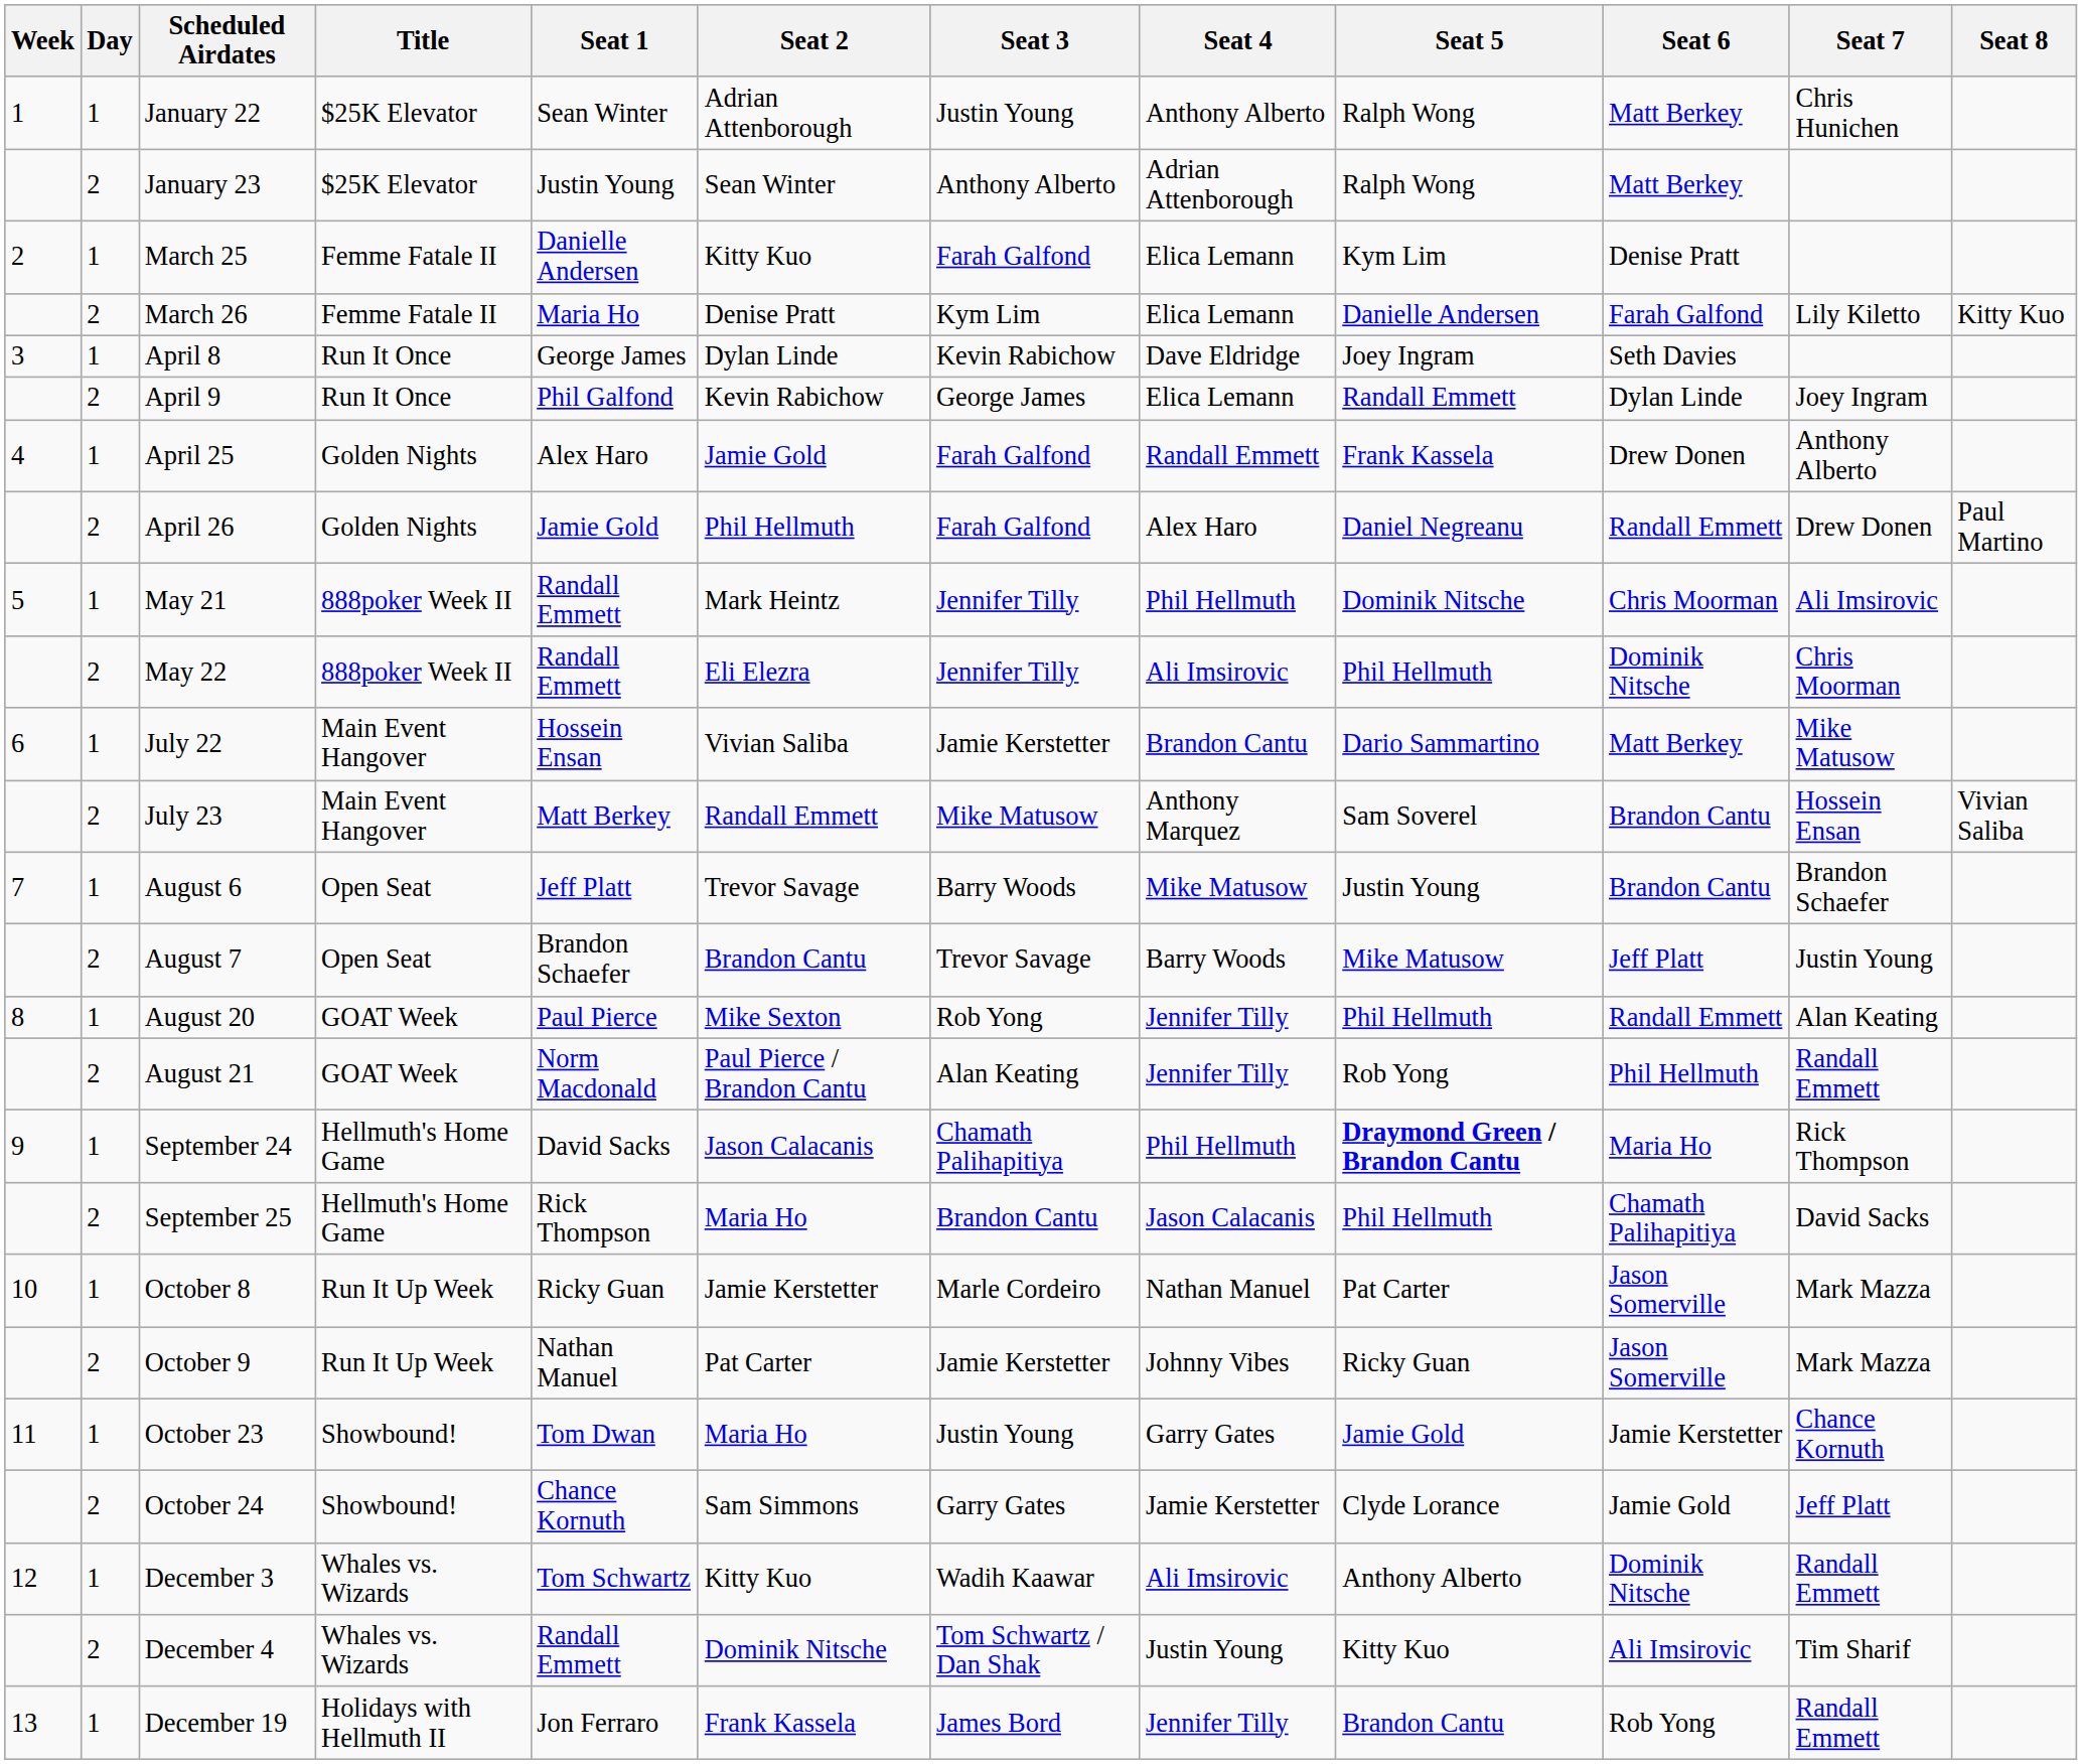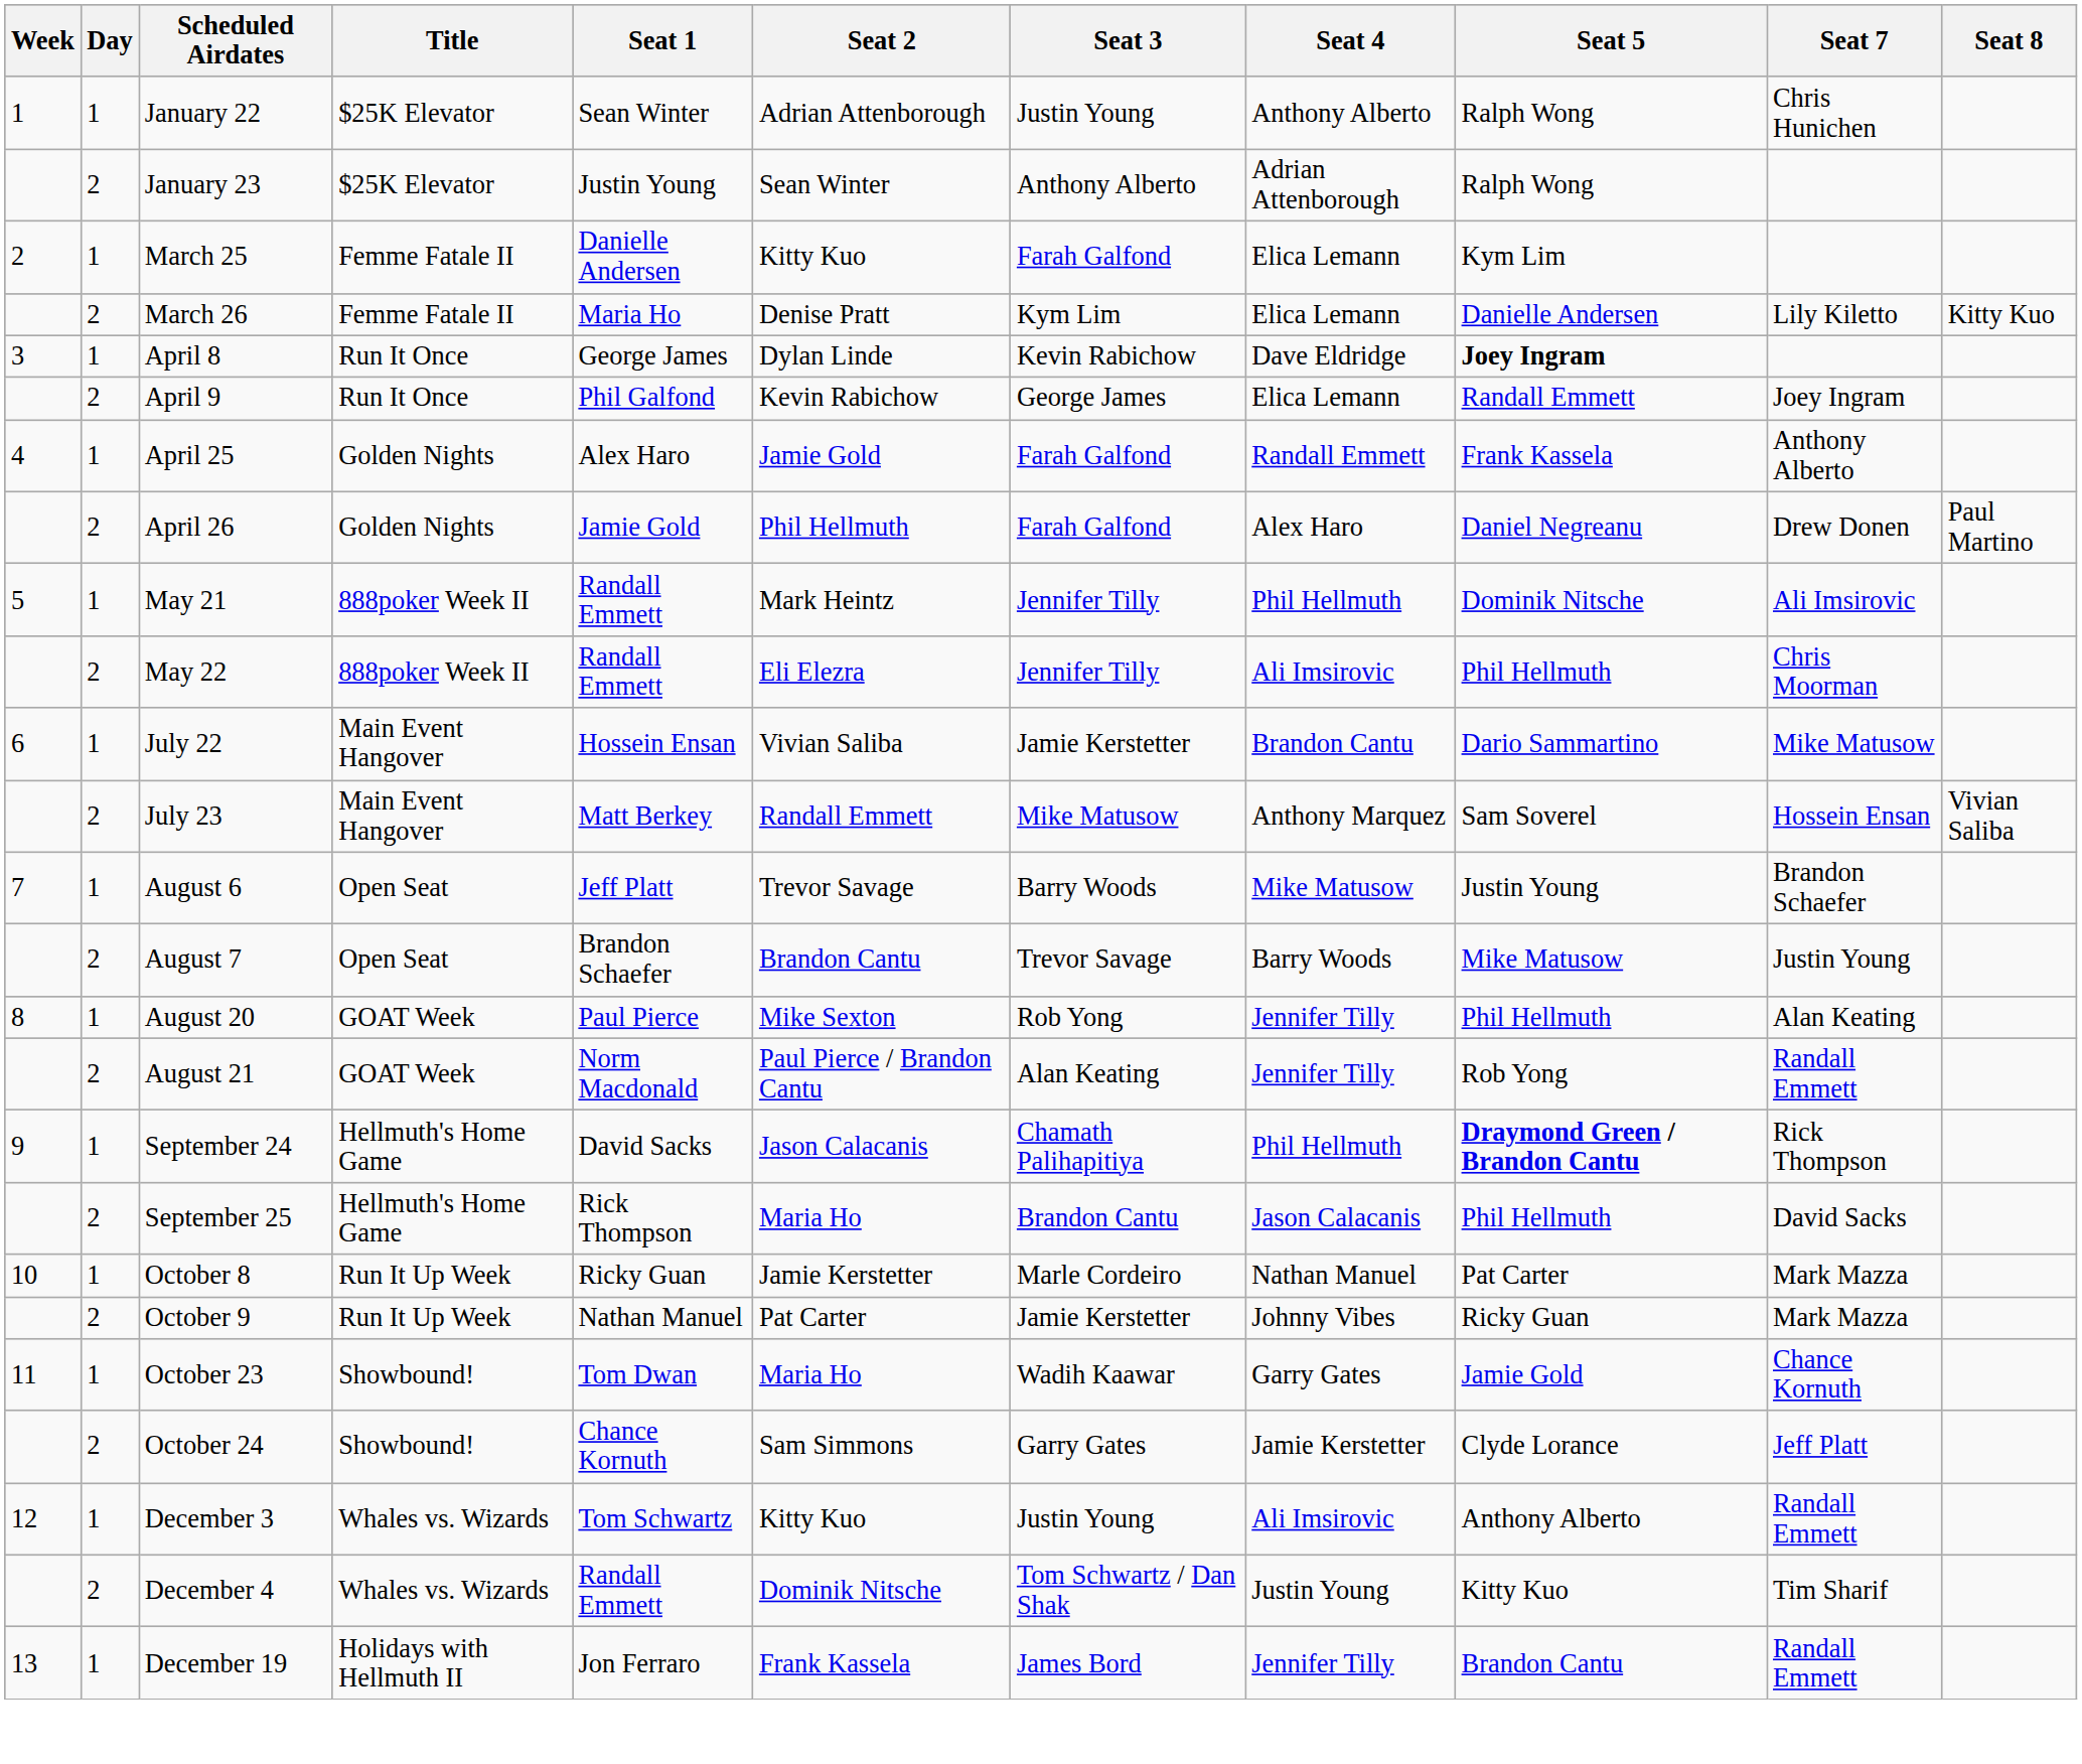- column: Seat 6 | Matt Berkey | Matt Berkey | Denise Pratt | Farah Galfond | Seth Davies | Dylan Linde | Drew Donen | Randall Emmett | Chris Moorman | Dominik Nitsche | Matt Berkey | Brandon Cantu | Brandon Cantu | Jeff Platt | Randall Emmett | Phil Hellmuth | Maria Ho | Chamath Palihapitiya | Jason Somerville | Jason Somerville | Jamie Kerstetter | Jamie Gold | Dominik Nitsche | Ali Imsirovic | Rob Yong
April 8 | Seat 5: normal -> bold
October 23 | Seat 3: Justin Young -> Wadih Kaawar
December 3 | Seat 3: Wadih Kaawar -> Justin Young
